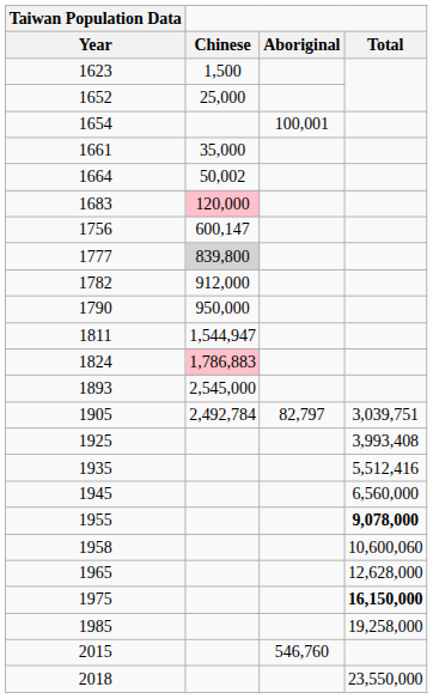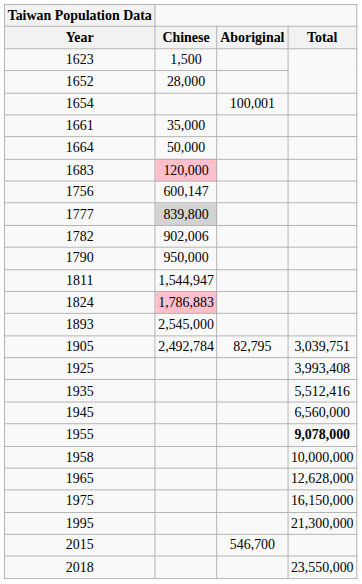1652 | Chinese: 25,000 -> 28,000
1664 | Chinese: 50,002 -> 50,000
1782 | Chinese: 912,000 -> 902,006
1905 | Aboriginal: 82,797 -> 82,795
1958 | Total: 10,600,060 -> 10,000,000
1975 | Total: bold -> normal
- row: 1985 | 19,258,000
+ row: 1995 | 21,300,000
2015 | Aboriginal: 546,760 -> 546,700
